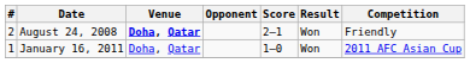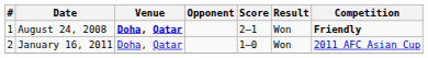August 24, 2008 | #: 2 -> 1
August 24, 2008 | Competition: normal -> bold
January 16, 2011 | #: 1 -> 2
